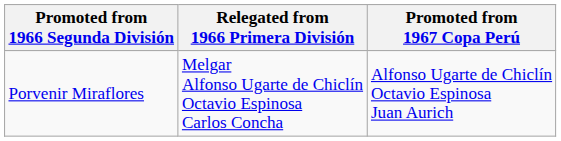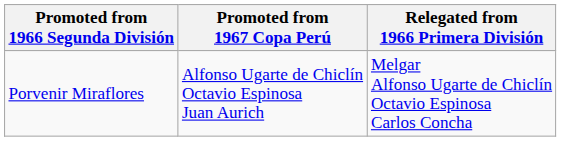columns swapped: Promoted from 1967 Copa Perú <-> Relegated from 1966 Primera División
